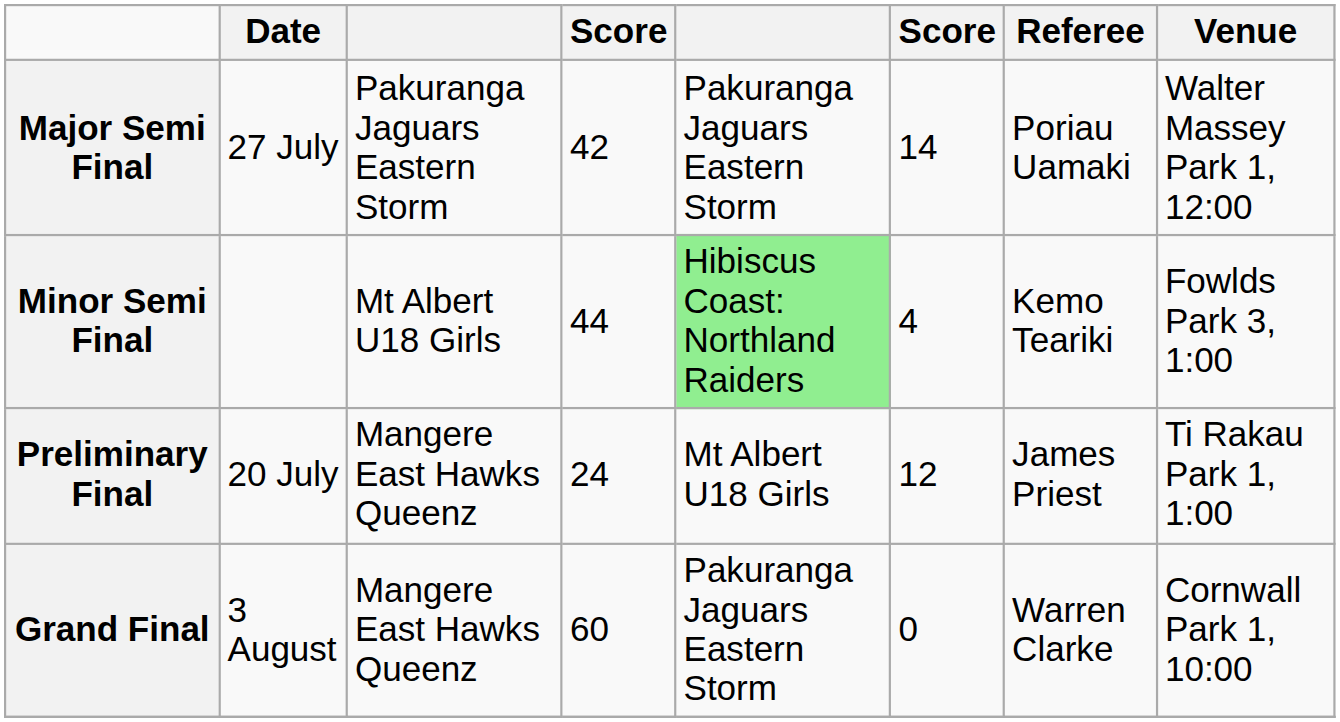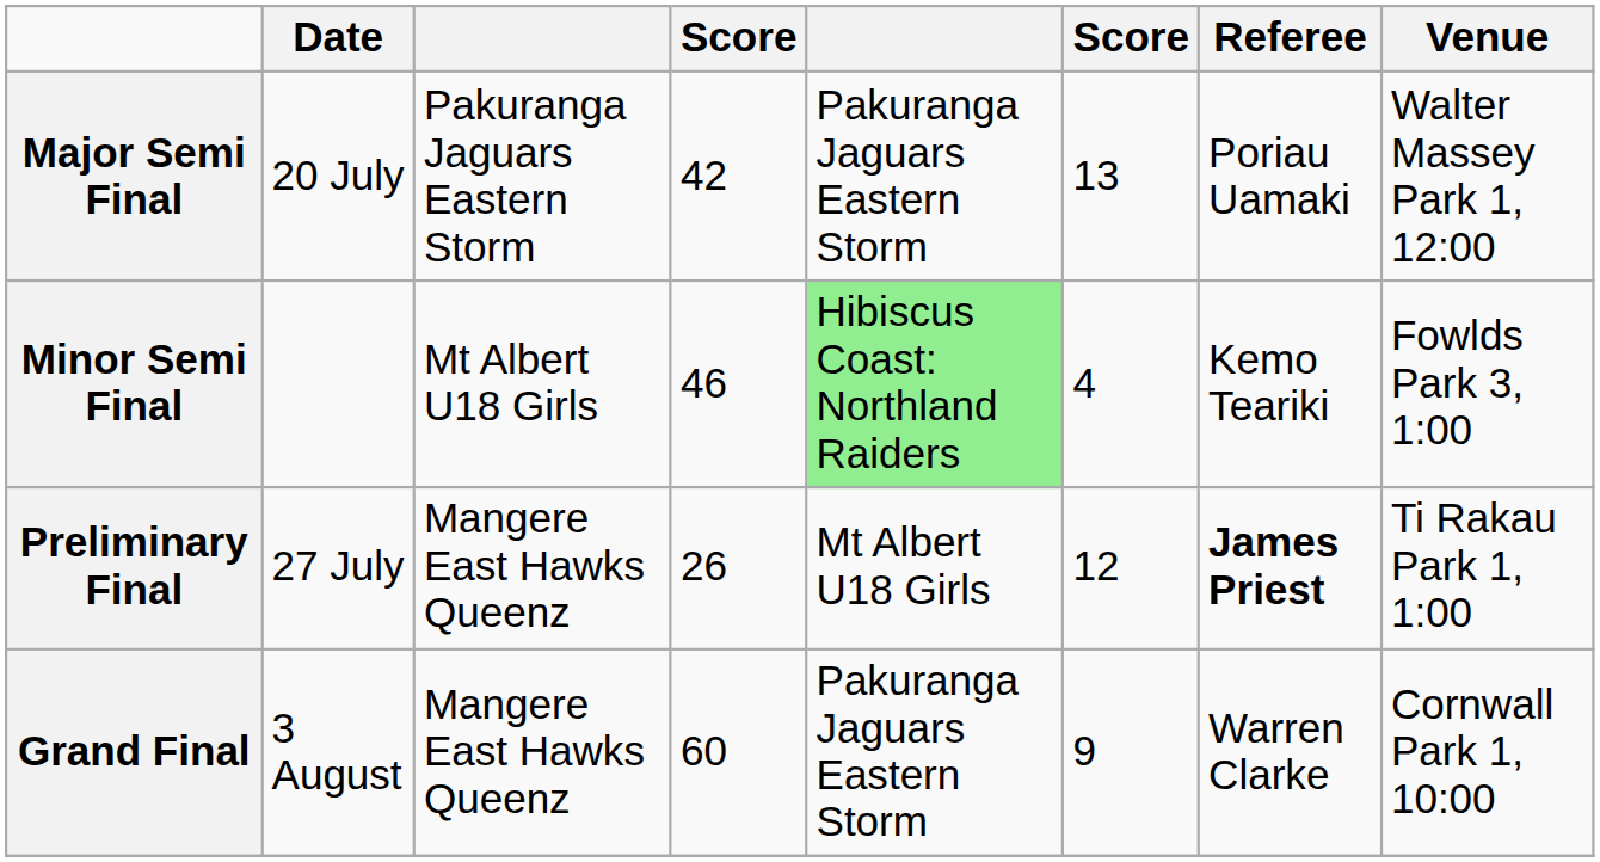Major Semi Final | Date: 27 July -> 20 July
Major Semi Final | column 6: 14 -> 13
Minor Semi Final | column 4: 44 -> 46
Preliminary Final | Date: 20 July -> 27 July
Preliminary Final | column 4: 24 -> 26
Preliminary Final | Referee: normal -> bold
Grand Final | column 6: 0 -> 9
